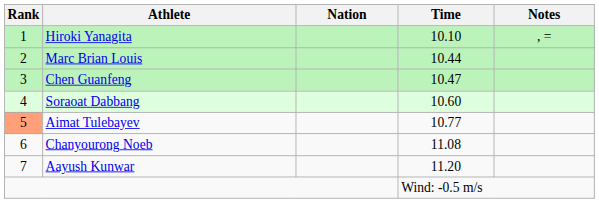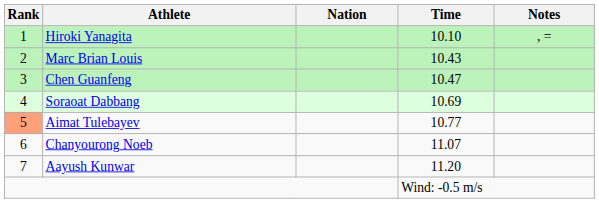Marc Brian Louis | Time: 10.44 -> 10.43
Soraoat Dabbang | Time: 10.60 -> 10.69
Chanyourong Noeb | Time: 11.08 -> 11.07
